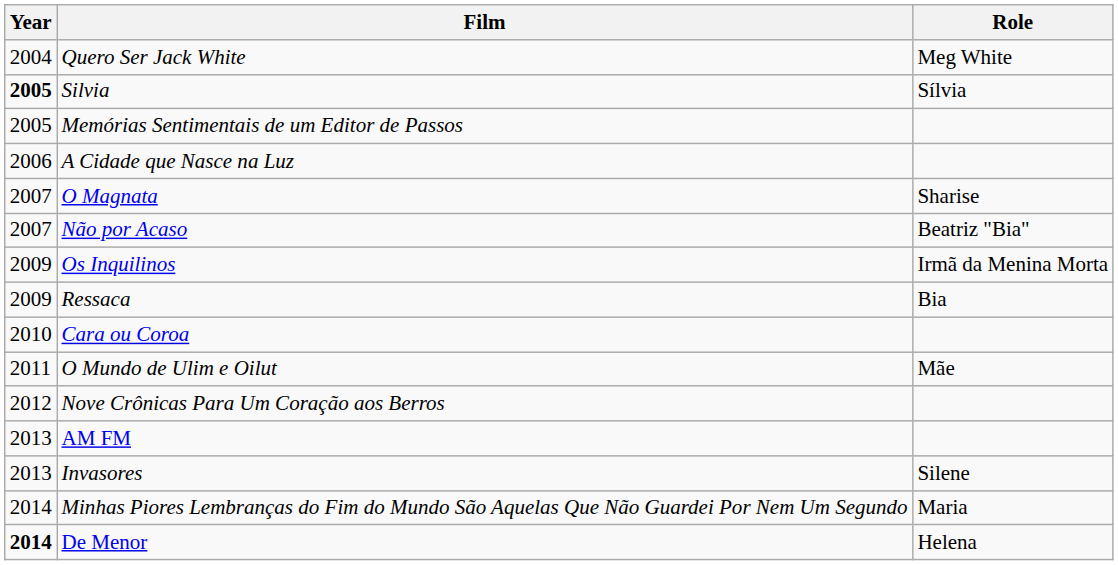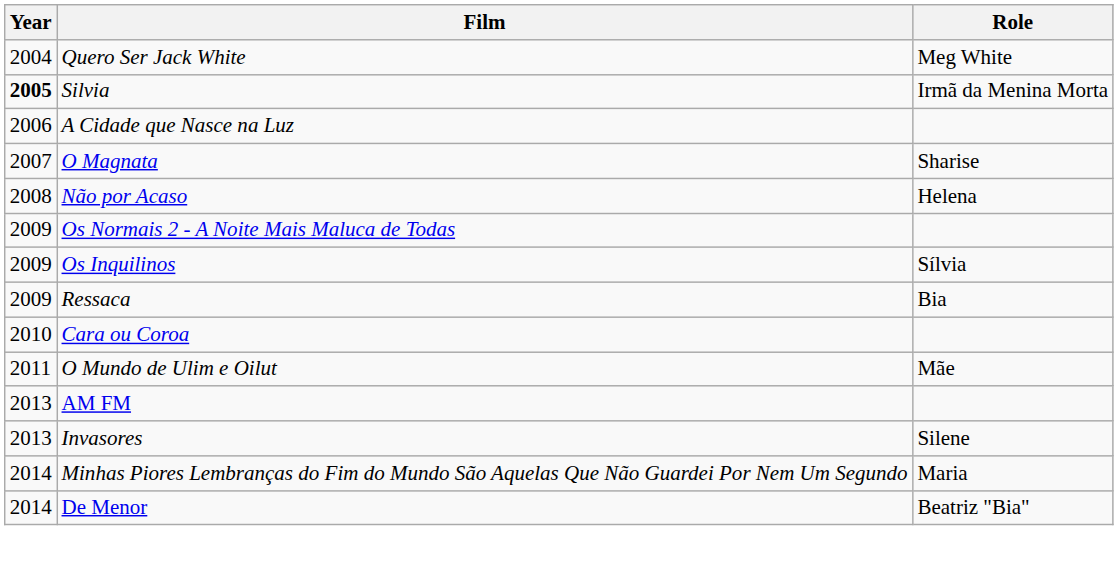Silvia | Role: Sílvia -> Irmã da Menina Morta
- row: 2005 | Memórias Sentimentais de um Editor de Passos
Não por Acaso | Year: 2007 -> 2008
Não por Acaso | Role: Beatriz "Bia" -> Helena
+ row: 2009 | Os Normais 2 - A Noite Mais Maluca de Todas
Os Inquilinos | Role: Irmã da Menina Morta -> Sílvia
- row: 2012 | Nove Crônicas Para Um Coração aos Berros
De Menor | Year: bold -> normal
De Menor | Role: Helena -> Beatriz "Bia"
